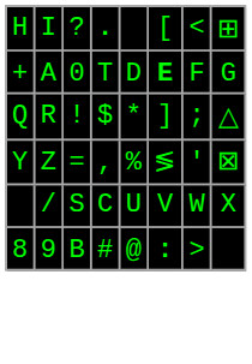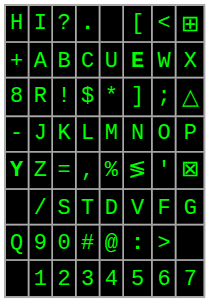A | column 3: 0 -> B
A | column 4: T -> C
A | column 5: D -> U
A | column 7: F -> W
A | column 8: G -> X
R | column 1: Q -> 8
+ row: - | J | K | L | M | N | O | P
Z | column 1: normal -> bold
/ | column 4: C -> T
/ | column 5: U -> D
/ | column 7: W -> F
/ | column 8: X -> G
9 | column 1: 8 -> Q
9 | column 3: B -> 0
+ row: 1 | 2 | 3 | 4 | 5 | 6 | 7
